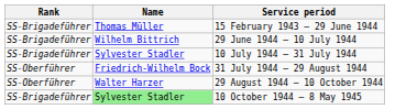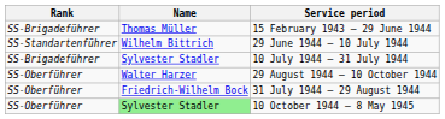29 June 1944 – 10 July 1944 | Rank: SS-Brigadeführer -> SS-Standartenführer
rows swapped: 31 July 1944 – 29 August 1944 <-> 29 August 1944 – 10 October 1944
10 October 1944 – 8 May 1945 | Rank: SS-Brigadeführer -> SS-Oberführer
